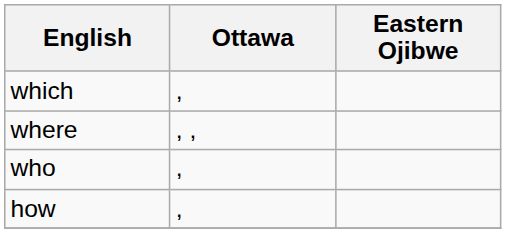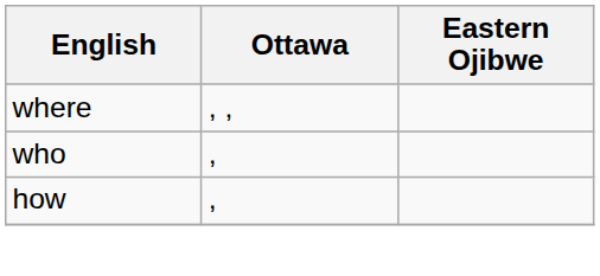- row: which | ,
